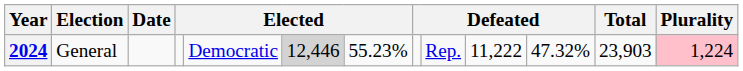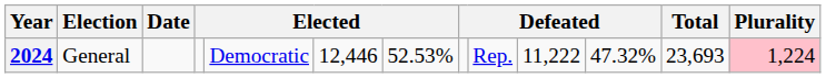2024 | column 6: lightgrey background -> no background
2024 | column 7: 55.23% -> 52.53%
2024 | Total: 23,903 -> 23,693
